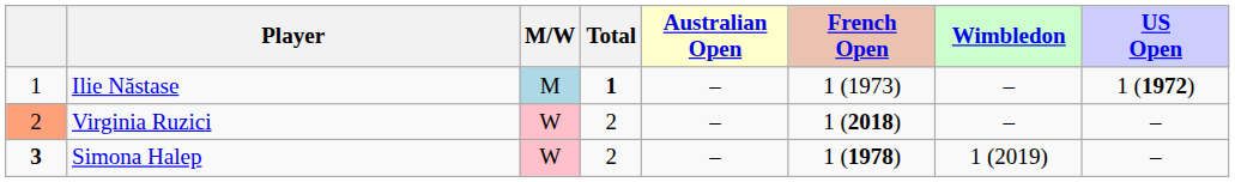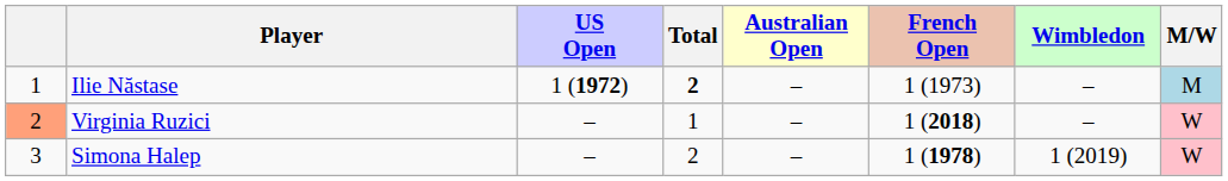columns swapped: M/W <-> US Open
Ilie Năstase | Total: 1 -> 2
Virginia Ruzici | Total: 2 -> 1
Simona Halep | column 1: bold -> normal
